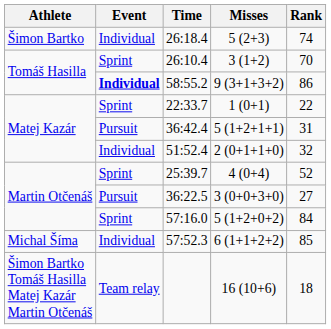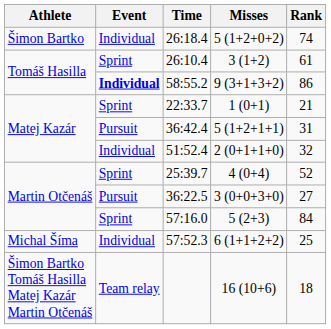26:18.4 | Misses: 5 (2+3) -> 5 (1+2+0+2)
26:10.4 | Rank: 70 -> 61
22:33.7 | Rank: 22 -> 21
57:16.0 | Misses: 5 (1+2+0+2) -> 5 (2+3)
57:52.3 | Rank: 85 -> 25
